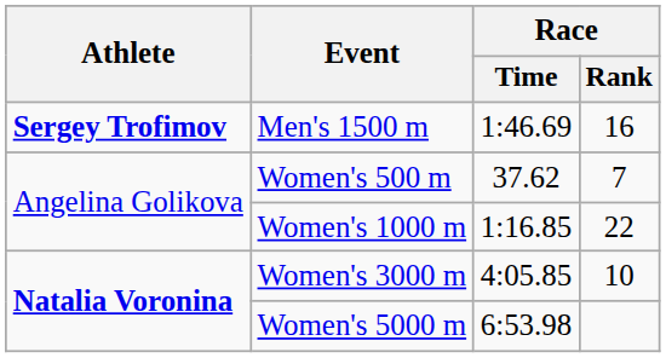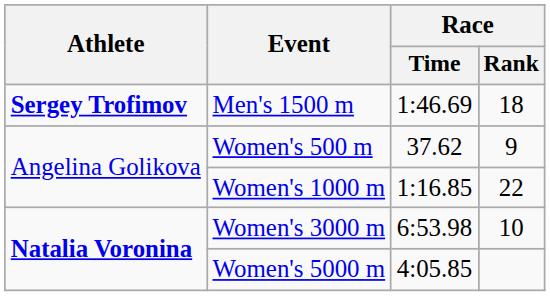Men's 1500 m | Race / Rank: 16 -> 18
Women's 500 m | Race / Rank: 7 -> 9
Women's 3000 m | Race / Time: 4:05.85 -> 6:53.98
Women's 5000 m | Race / Time: 6:53.98 -> 4:05.85
